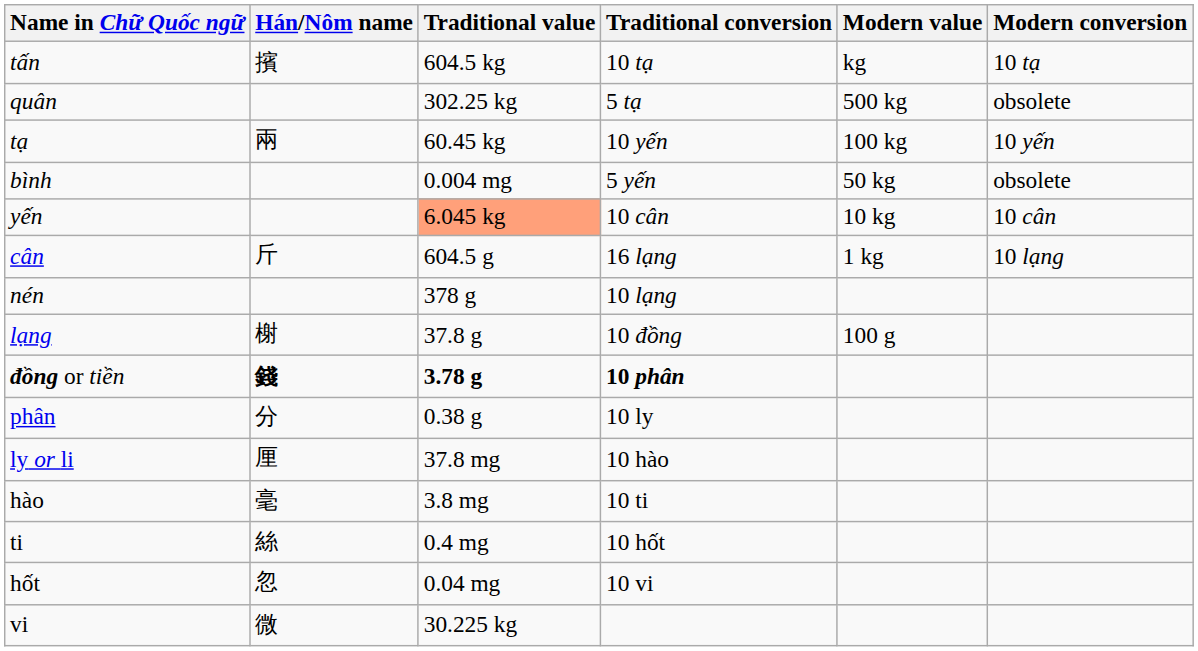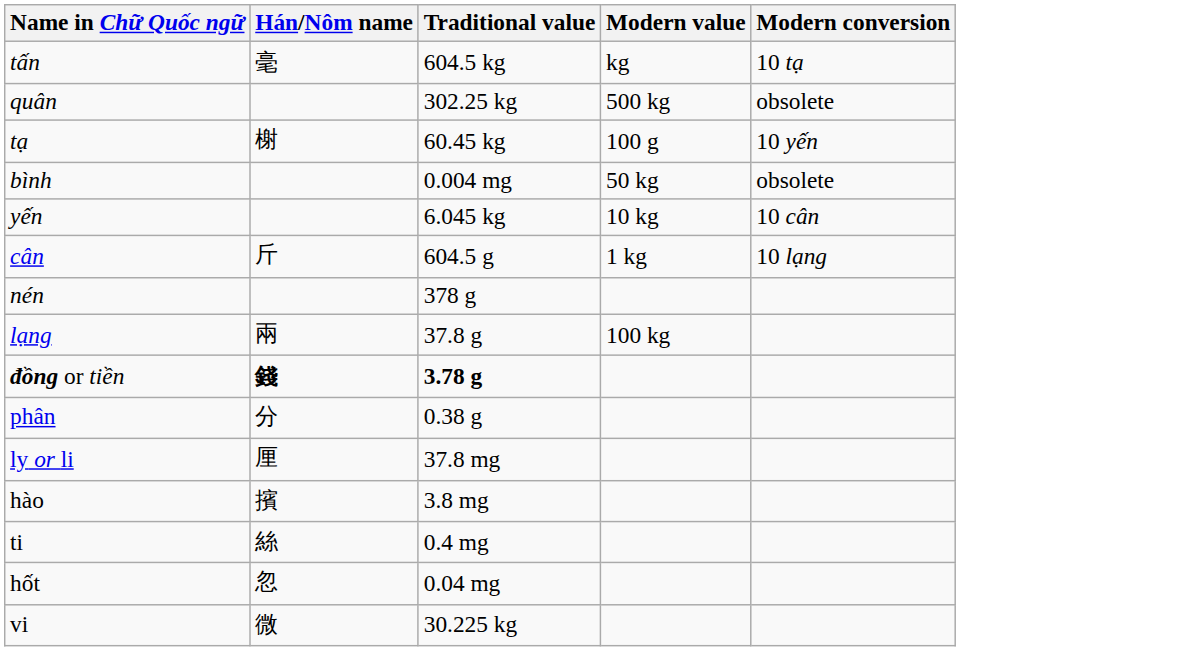- column: Traditional conversion | 10 tạ | 5 tạ | 10 yến | 5 yến | 10 cân | 16 lạng | 10 lạng | 10 đồng | 10 phân | 10 ly | 10 hào | 10 ti | 10 hốt | 10 vi
tấn | Hán/Nôm name: 擯 -> 毫
tạ | Hán/Nôm name: 兩 -> 榭
tạ | Modern value: 100 kg -> 100 g
yến | Traditional value: lightsalmon background -> no background
lạng | Hán/Nôm name: 榭 -> 兩
lạng | Modern value: 100 g -> 100 kg
hào | Hán/Nôm name: 毫 -> 擯
